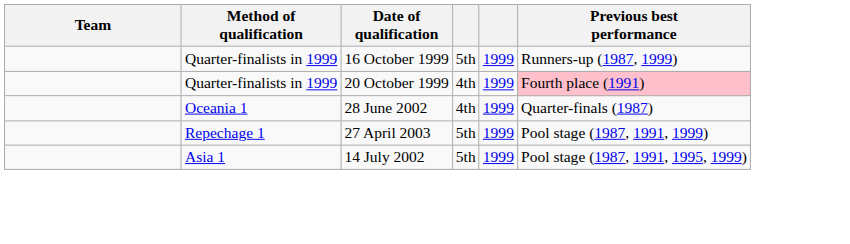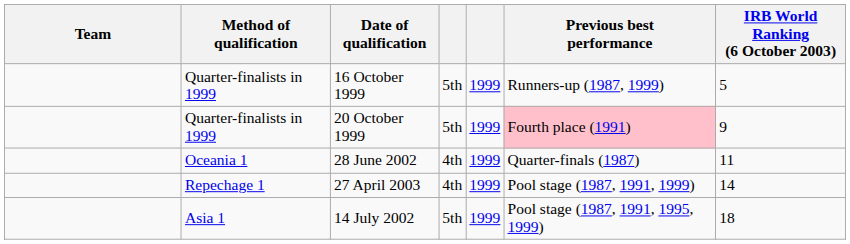+ column: IRB World Ranking (6 October 2003) | 5 | 9 | 11 | 14 | 18
20 October 1999 | column 4: 4th -> 5th
27 April 2003 | column 4: 5th -> 4th
